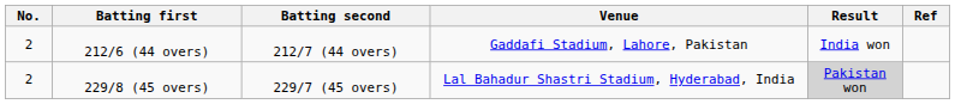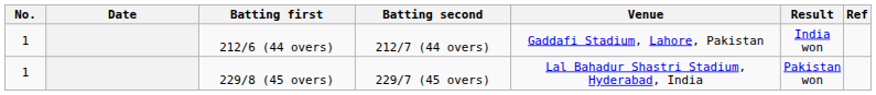+ column: Date
212/6 (44 overs) | No.: 2 -> 1
229/8 (45 overs) | No.: 2 -> 1
229/8 (45 overs) | Result: lightgrey background -> no background
